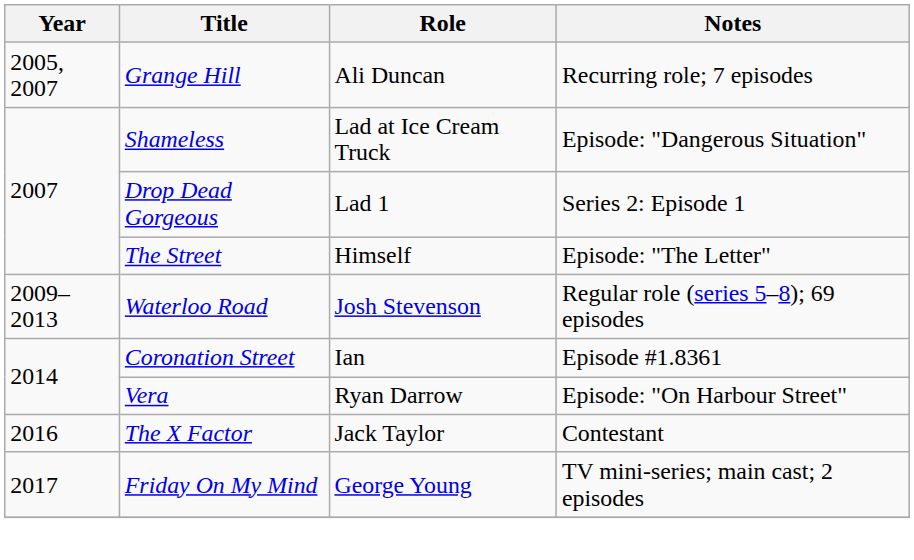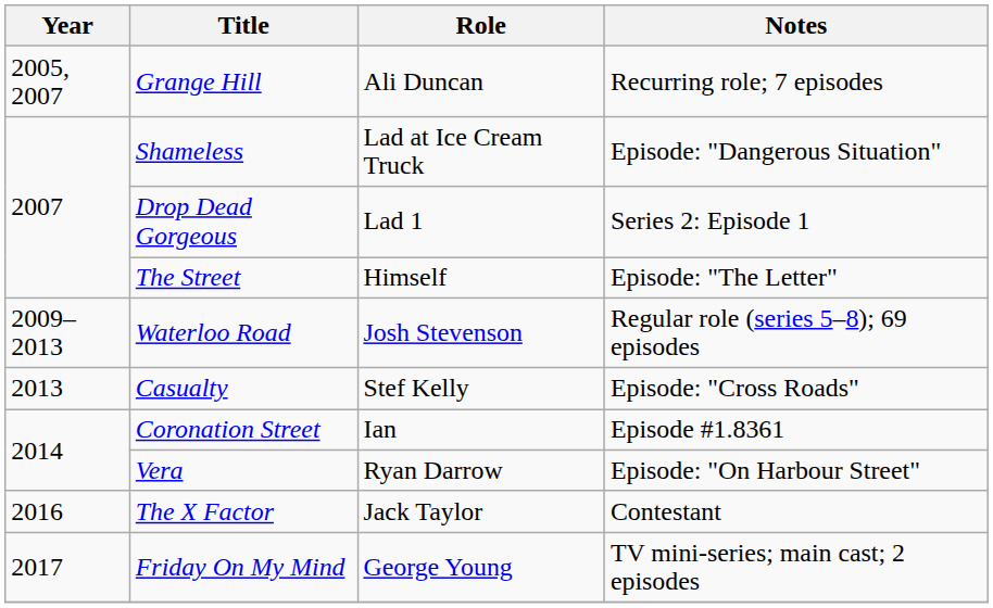+ row: 2013 | Casualty | Stef Kelly | Episode: "Cross Roads"
